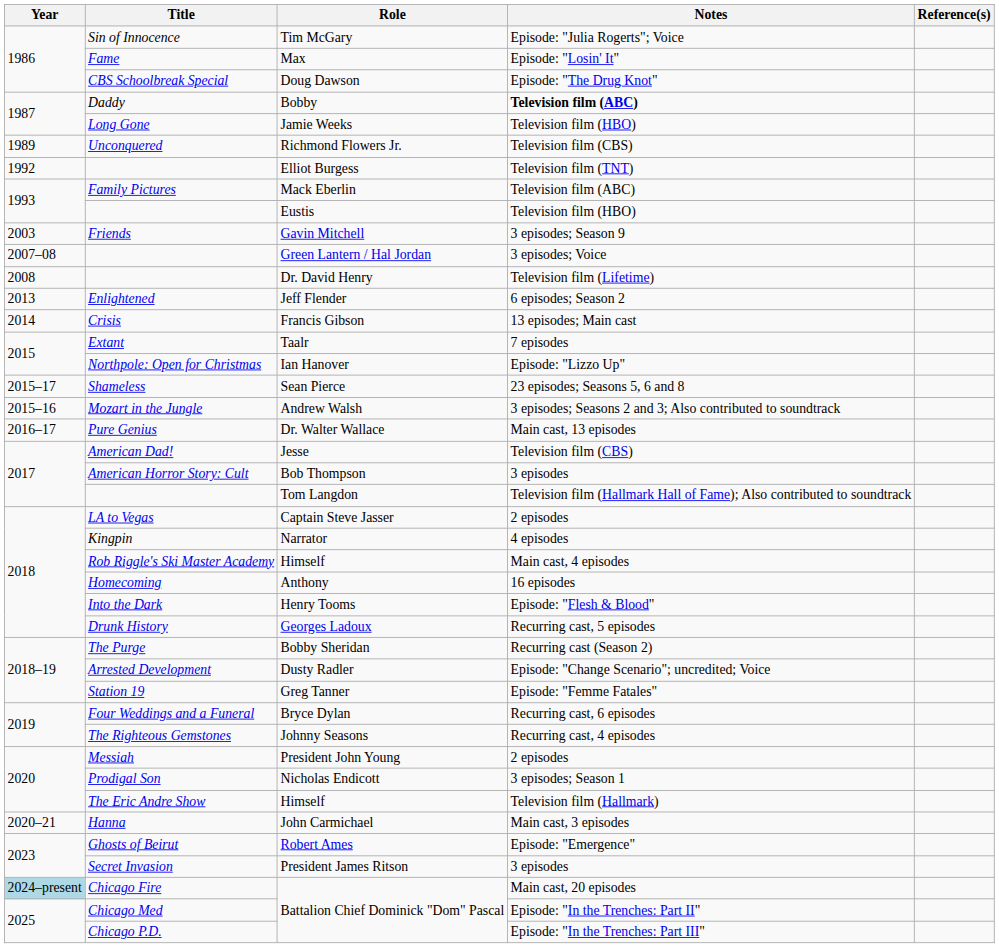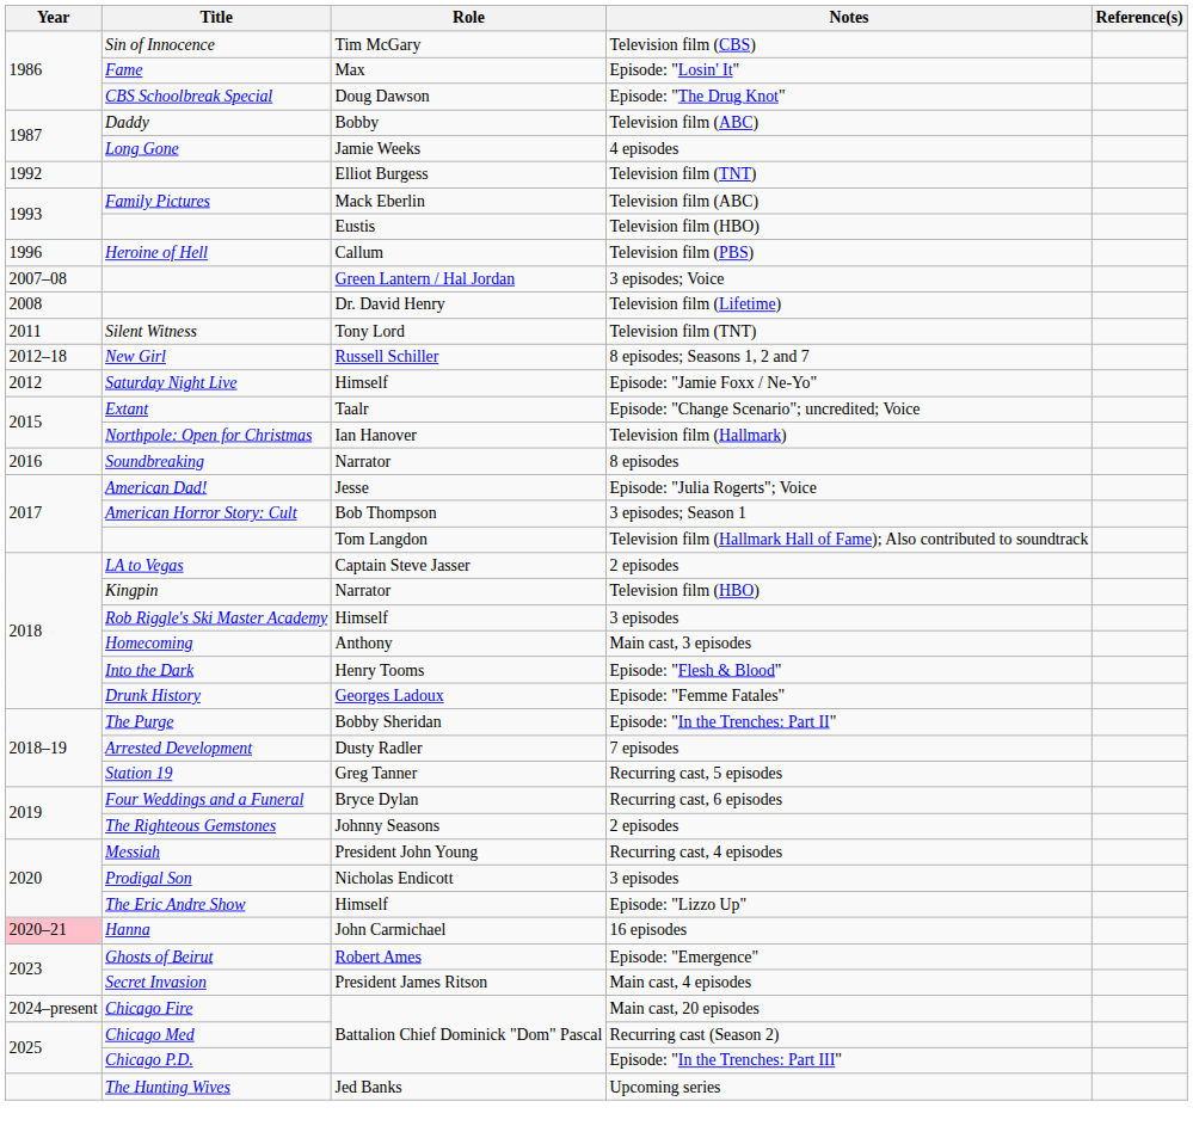Sin of Innocence | Notes: Episode: "Julia Rogerts"; Voice -> Television film (CBS)
Daddy | Notes: bold -> normal
Long Gone | Notes: Television film (HBO) -> 4 episodes
- row: 1989 | Unconquered | Richmond Flowers Jr. | Television film (CBS)
+ row: 1996 | Heroine of Hell | Callum | Television film (PBS)
- row: 2003 | Friends | Gavin Mitchell | 3 episodes; Season 9
+ row: 2011 | Silent Witness | Tony Lord | Television film (TNT)
+ row: 2012–18 | New Girl | Russell Schiller | 8 episodes; Seasons 1, 2 and 7
+ row: 2012 | Saturday Night Live | Himself | Episode: "Jamie Foxx / Ne-Yo"
- row: 2013 | Enlightened | Jeff Flender | 6 episodes; Season 2
- row: 2014 | Crisis | Francis Gibson | 13 episodes; Main cast
Extant | Notes: 7 episodes -> Episode: "Change Scenario"; uncredited; Voice
Northpole: Open for Christmas | Notes: Episode: "Lizzo Up" -> Television film (Hallmark)
- row: 2015–17 | Shameless | Sean Pierce | 23 episodes; Seasons 5, 6 and 8
- row: 2015–16 | Mozart in the Jungle | Andrew Walsh | 3 episodes; Seasons 2 and 3; Also contributed to soundtrack
- row: 2016–17 | Pure Genius | Dr. Walter Wallace | Main cast, 13 episodes
+ row: 2016 | Soundbreaking | Narrator | 8 episodes
American Dad! | Notes: Television film (CBS) -> Episode: "Julia Rogerts"; Voice
American Horror Story: Cult | Notes: 3 episodes -> 3 episodes; Season 1
Kingpin | Notes: 4 episodes -> Television film (HBO)
Rob Riggle's Ski Master Academy | Notes: Main cast, 4 episodes -> 3 episodes
Homecoming | Notes: 16 episodes -> Main cast, 3 episodes
Drunk History | Notes: Recurring cast, 5 episodes -> Episode: "Femme Fatales"
The Purge | Notes: Recurring cast (Season 2) -> Episode: "In the Trenches: Part II"
Arrested Development | Notes: Episode: "Change Scenario"; uncredited; Voice -> 7 episodes
Station 19 | Notes: Episode: "Femme Fatales" -> Recurring cast, 5 episodes
The Righteous Gemstones | Notes: Recurring cast, 4 episodes -> 2 episodes
Messiah | Notes: 2 episodes -> Recurring cast, 4 episodes
Prodigal Son | Notes: 3 episodes; Season 1 -> 3 episodes
The Eric Andre Show | Notes: Television film (Hallmark) -> Episode: "Lizzo Up"
Hanna | Year: no background -> pink background
Hanna | Notes: Main cast, 3 episodes -> 16 episodes
Secret Invasion | Notes: 3 episodes -> Main cast, 4 episodes
Chicago Fire | Year: lightblue background -> no background
Chicago Med | Notes: Episode: "In the Trenches: Part II" -> Recurring cast (Season 2)
+ row: The Hunting Wives | Jed Banks | Upcoming series
